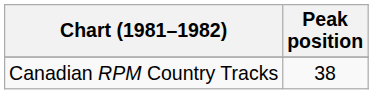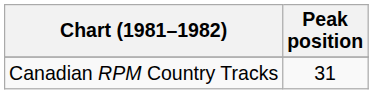Canadian RPM Country Tracks | Peak position: 38 -> 31
